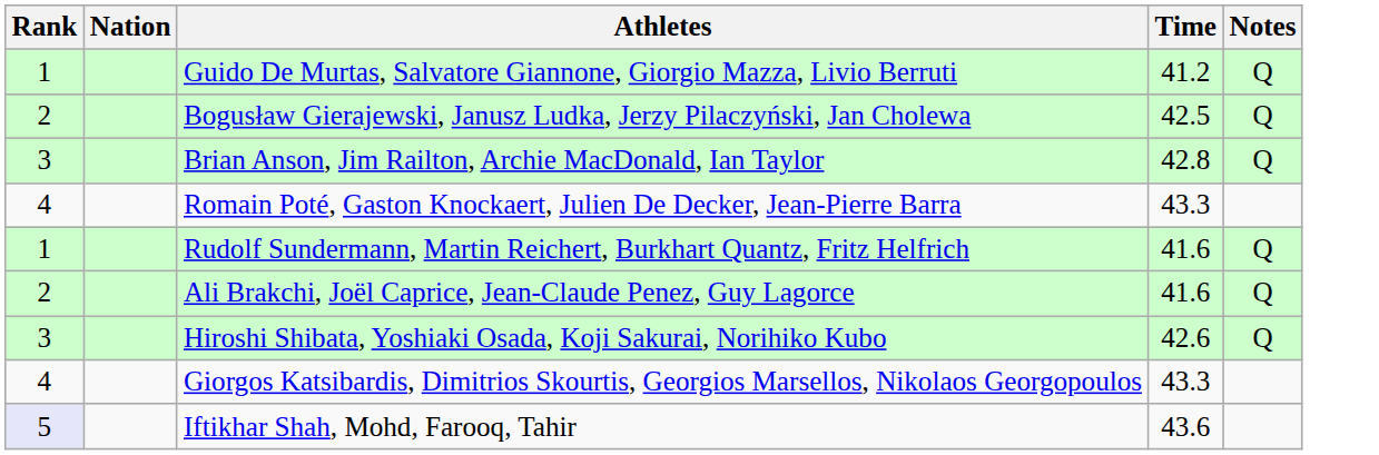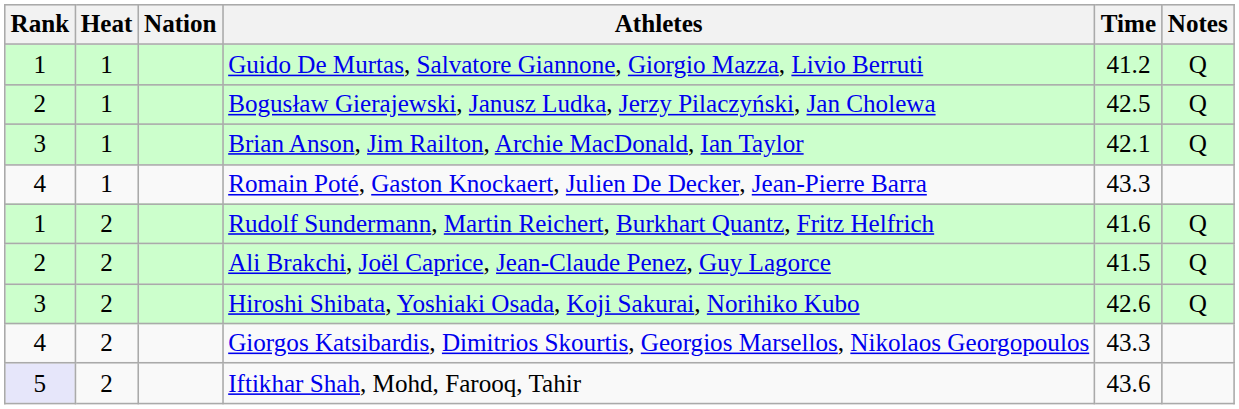+ column: Heat | 1 | 1 | 1 | 1 | 2 | 2 | 2 | 2 | 2
Brian Anson, Jim Railton, Archie MacDonald, Ian Taylor | Time: 42.8 -> 42.1
Ali Brakchi, Joël Caprice, Jean-Claude Penez, Guy Lagorce | Time: 41.6 -> 41.5
